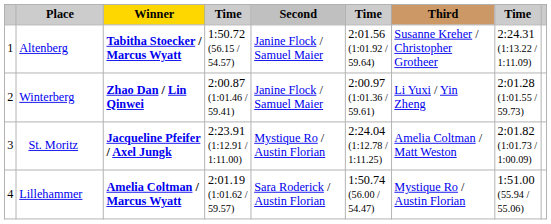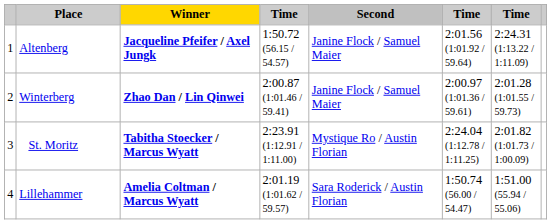- column: Third | Susanne Kreher / Christopher Grotheer | Li Yuxi / Yin Zheng | Amelia Coltman / Matt Weston | Mystique Ro / Austin Florian
Altenberg | Winner: Tabitha Stoecker / Marcus Wyatt -> Jacqueline Pfeifer / Axel Jungk
St. Moritz | Winner: Jacqueline Pfeifer / Axel Jungk -> Tabitha Stoecker / Marcus Wyatt
